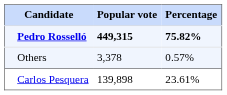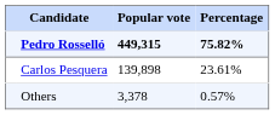rows swapped: Carlos Pesquera <-> Others
